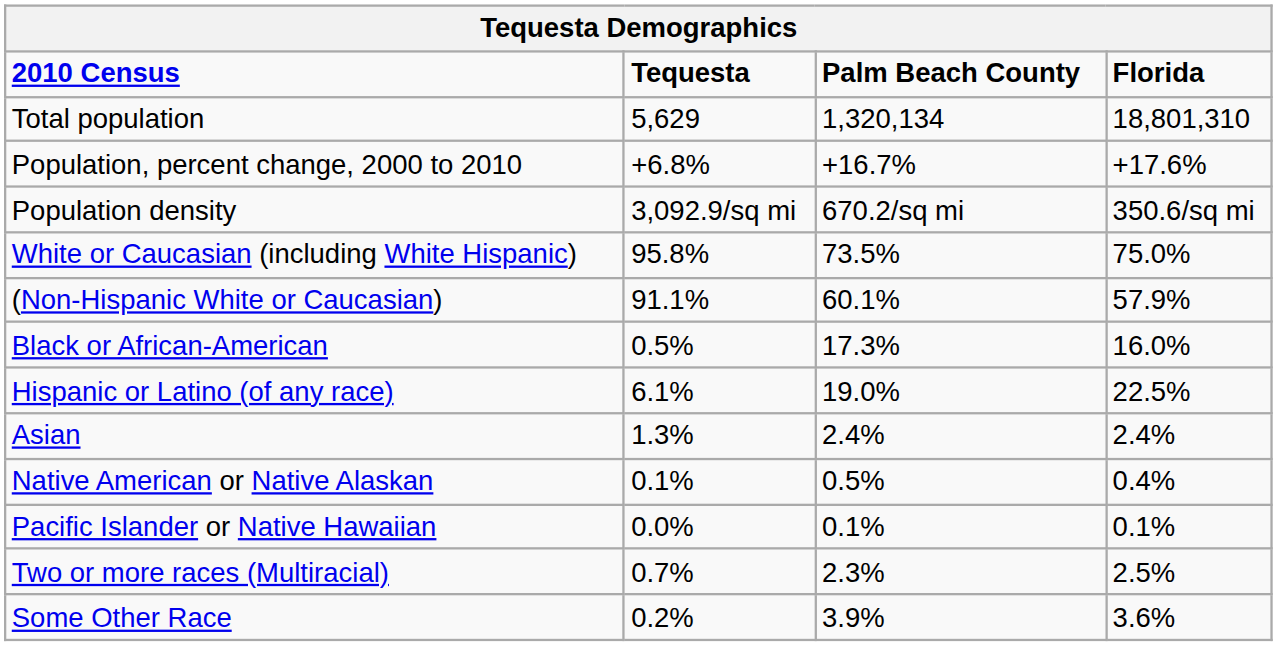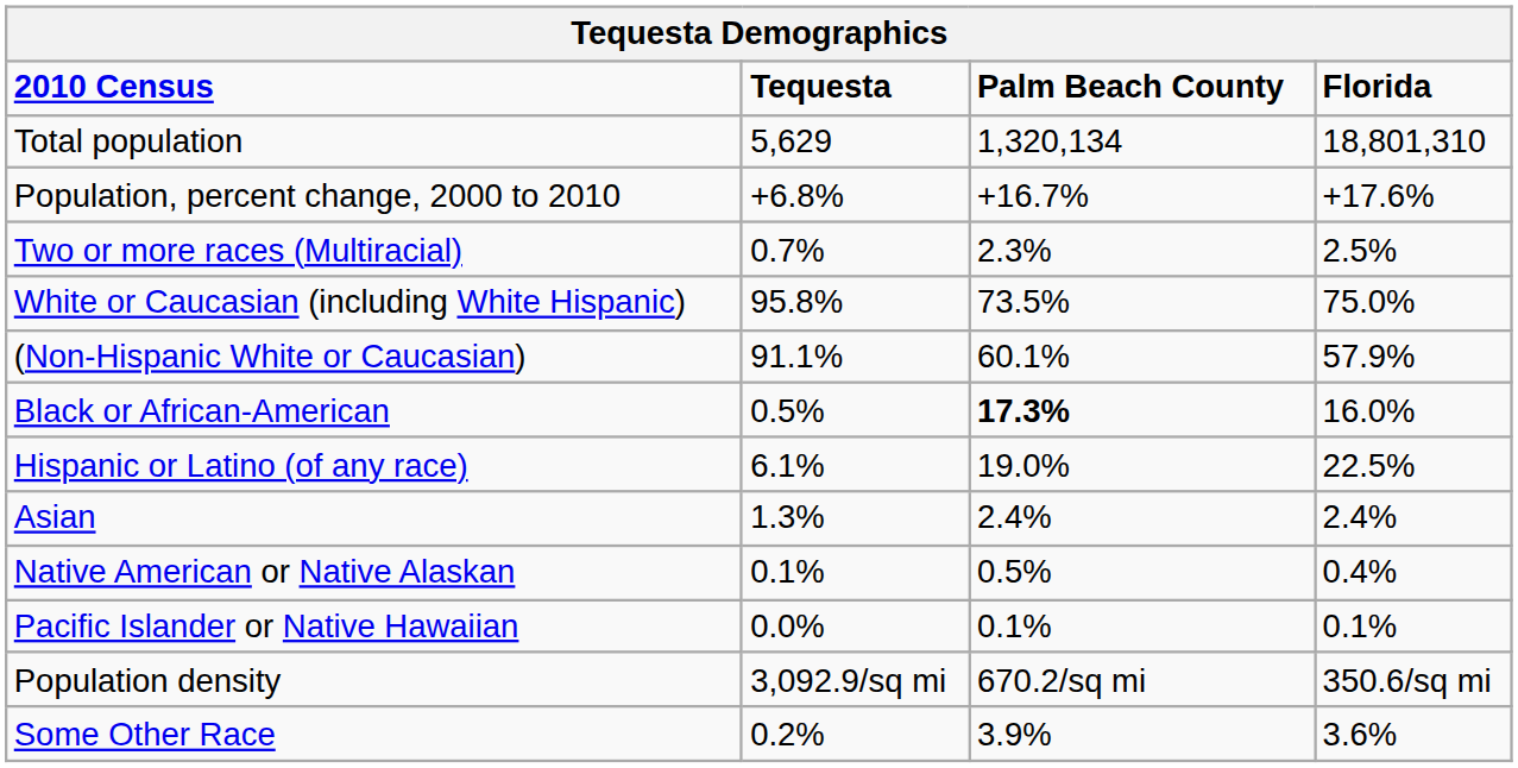rows swapped: Population density <-> Two or more races (Multiracial)
Black or African-American | Palm Beach County: normal -> bold
